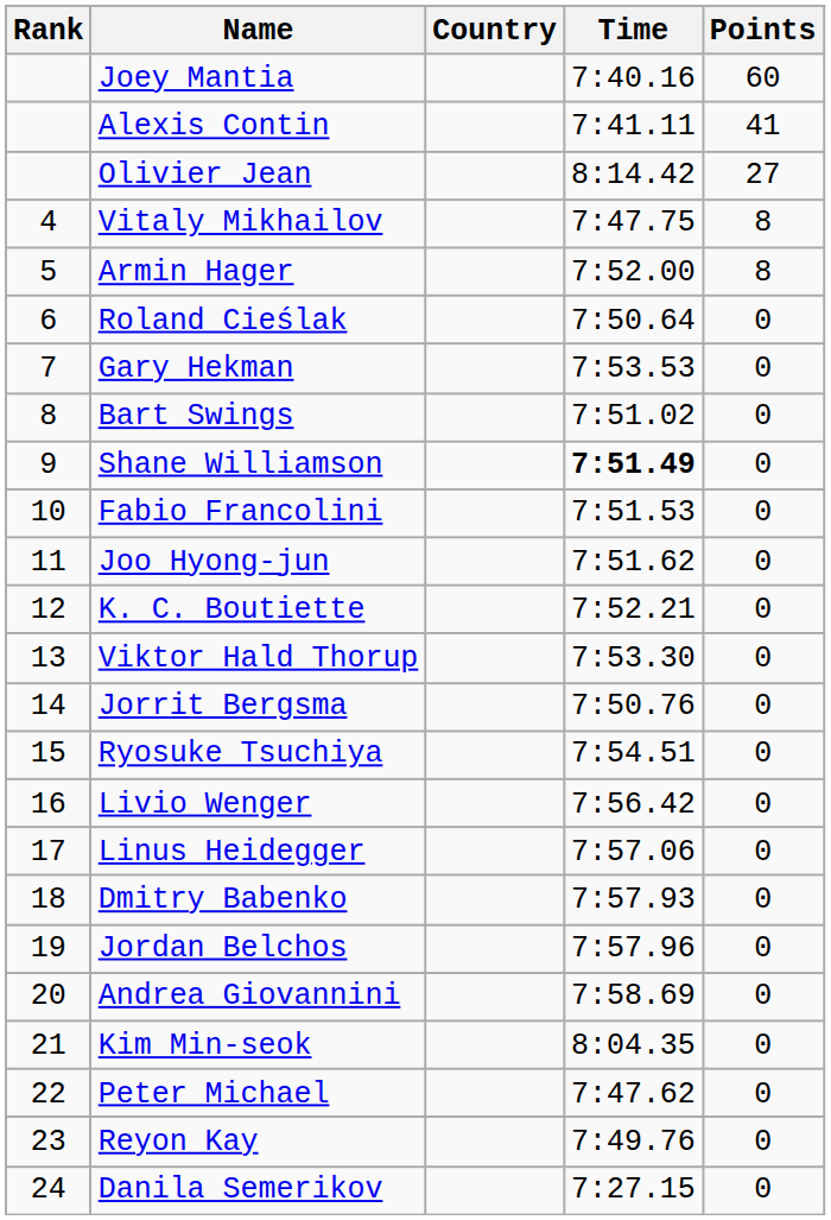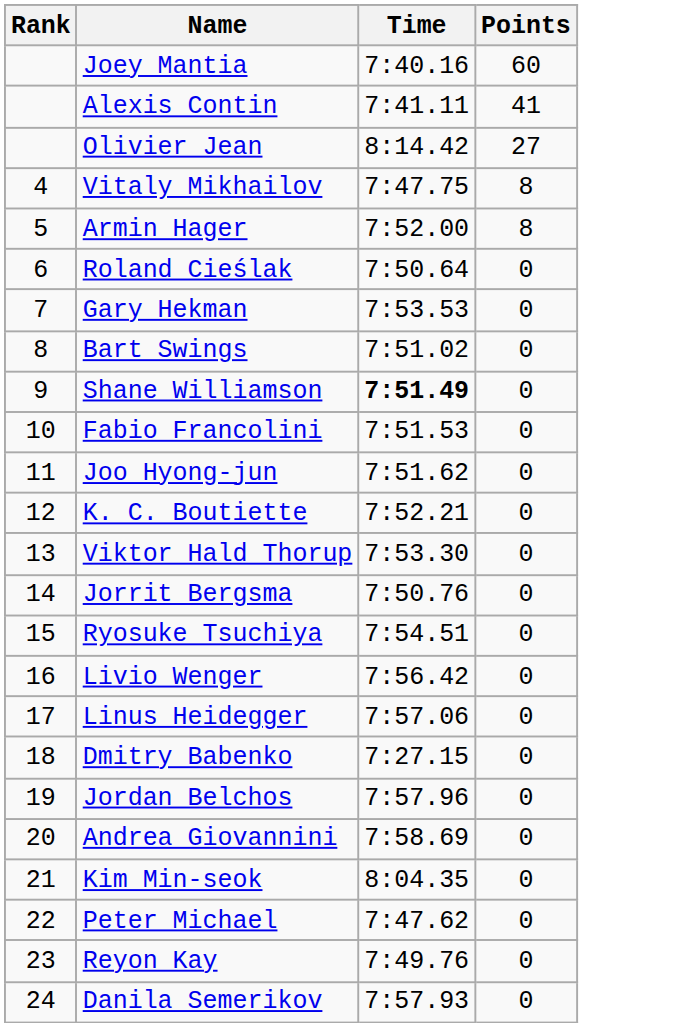- column: Country
Dmitry Babenko | Time: 7:57.93 -> 7:27.15
Danila Semerikov | Time: 7:27.15 -> 7:57.93
